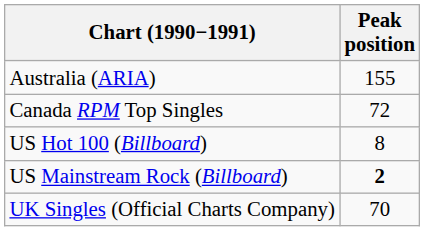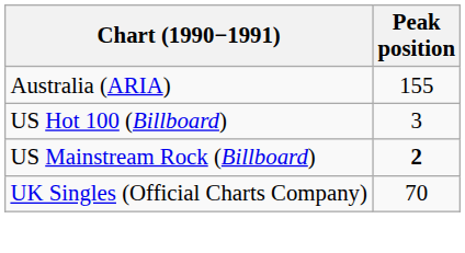- row: Canada RPM Top Singles | 72
US Hot 100 (Billboard) | Peak position: 8 -> 3
